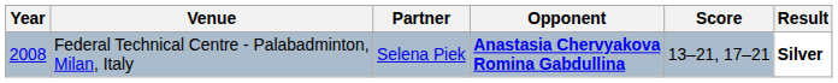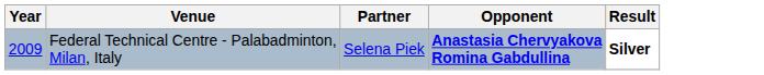- column: Score | 13–21, 17–21
Federal Technical Centre - Palabadminton, Milan, Italy | Year: 2008 -> 2009
